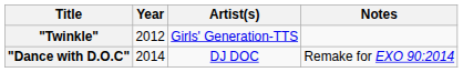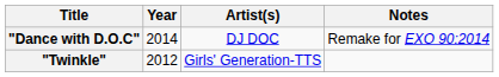rows swapped: "Twinkle" <-> "Dance with D.O.C"
